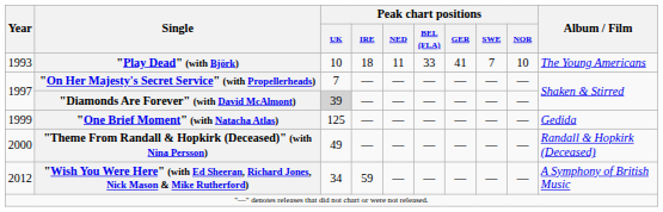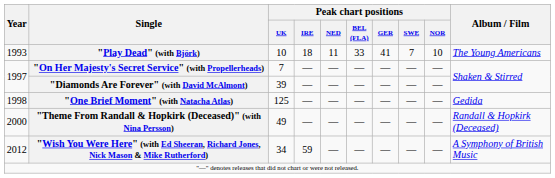"Diamonds Are Forever" (with David McAlmont) | Peak chart positions / UK: lightgrey background -> no background
"One Brief Moment" (with Natacha Atlas) | Year: 1999 -> 1998
